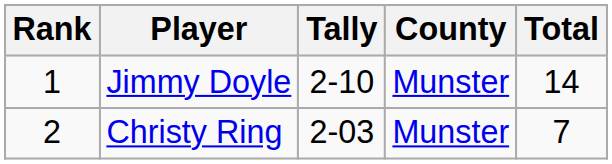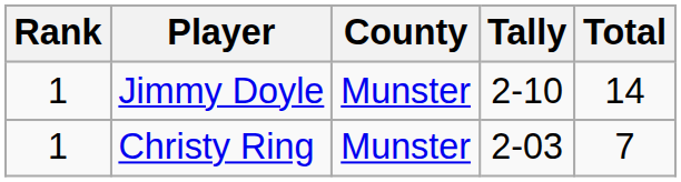columns swapped: County <-> Tally
Christy Ring | Rank: 2 -> 1
